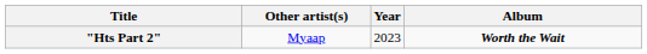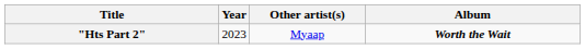columns swapped: Other artist(s) <-> Year
